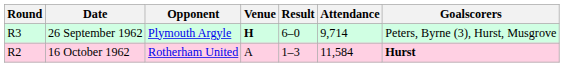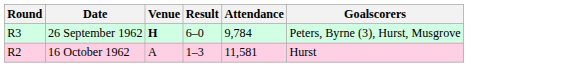- column: Opponent | Plymouth Argyle | Rotherham United
26 September 1962 | Attendance: 9,714 -> 9,784
16 October 1962 | Attendance: 11,584 -> 11,581
16 October 1962 | Goalscorers: bold -> normal
